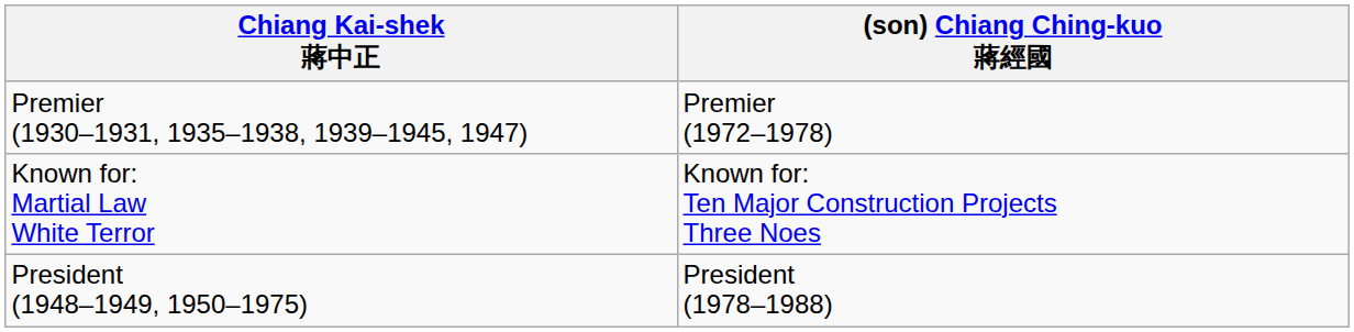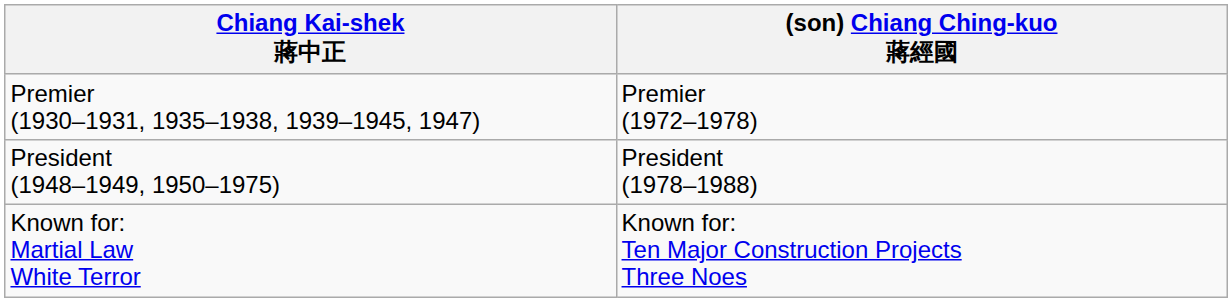rows swapped: President (1948–1949, 1950–1975) <-> Known for: Martial Law White Terror
